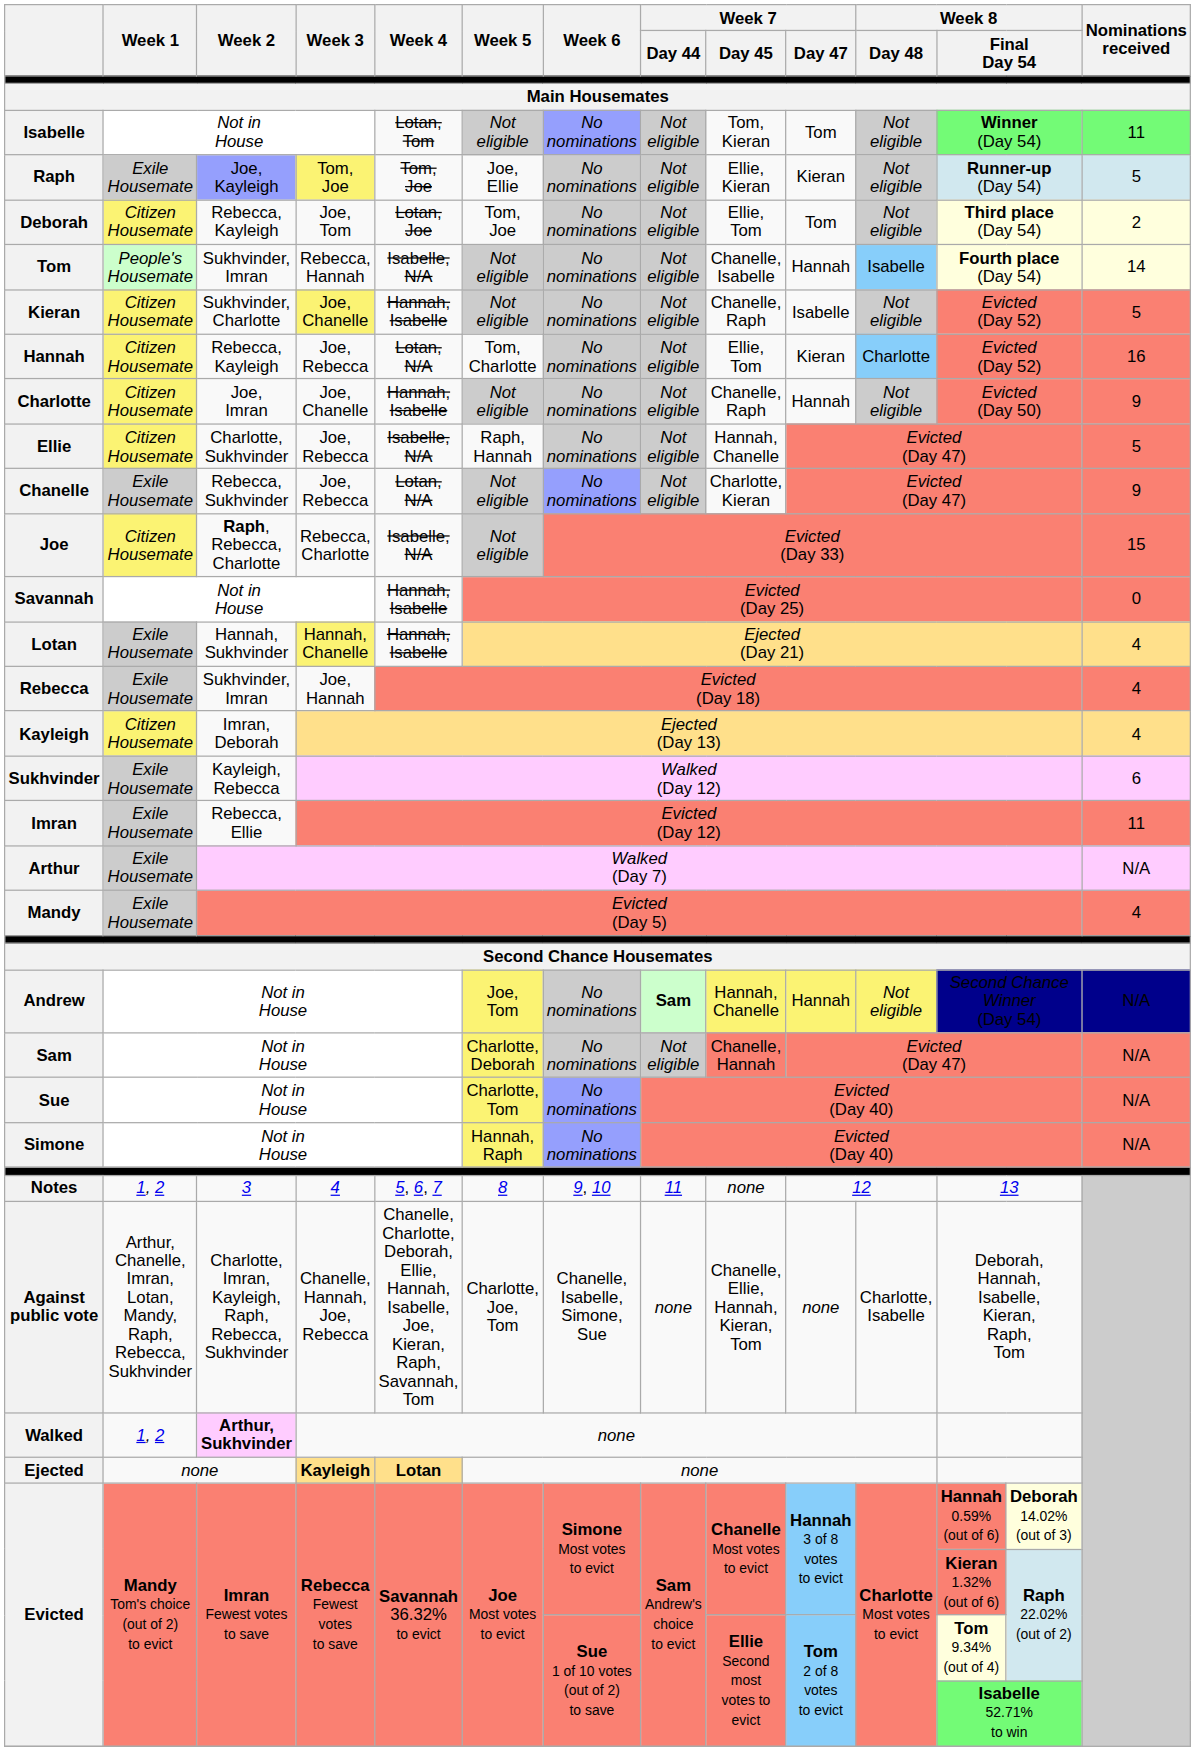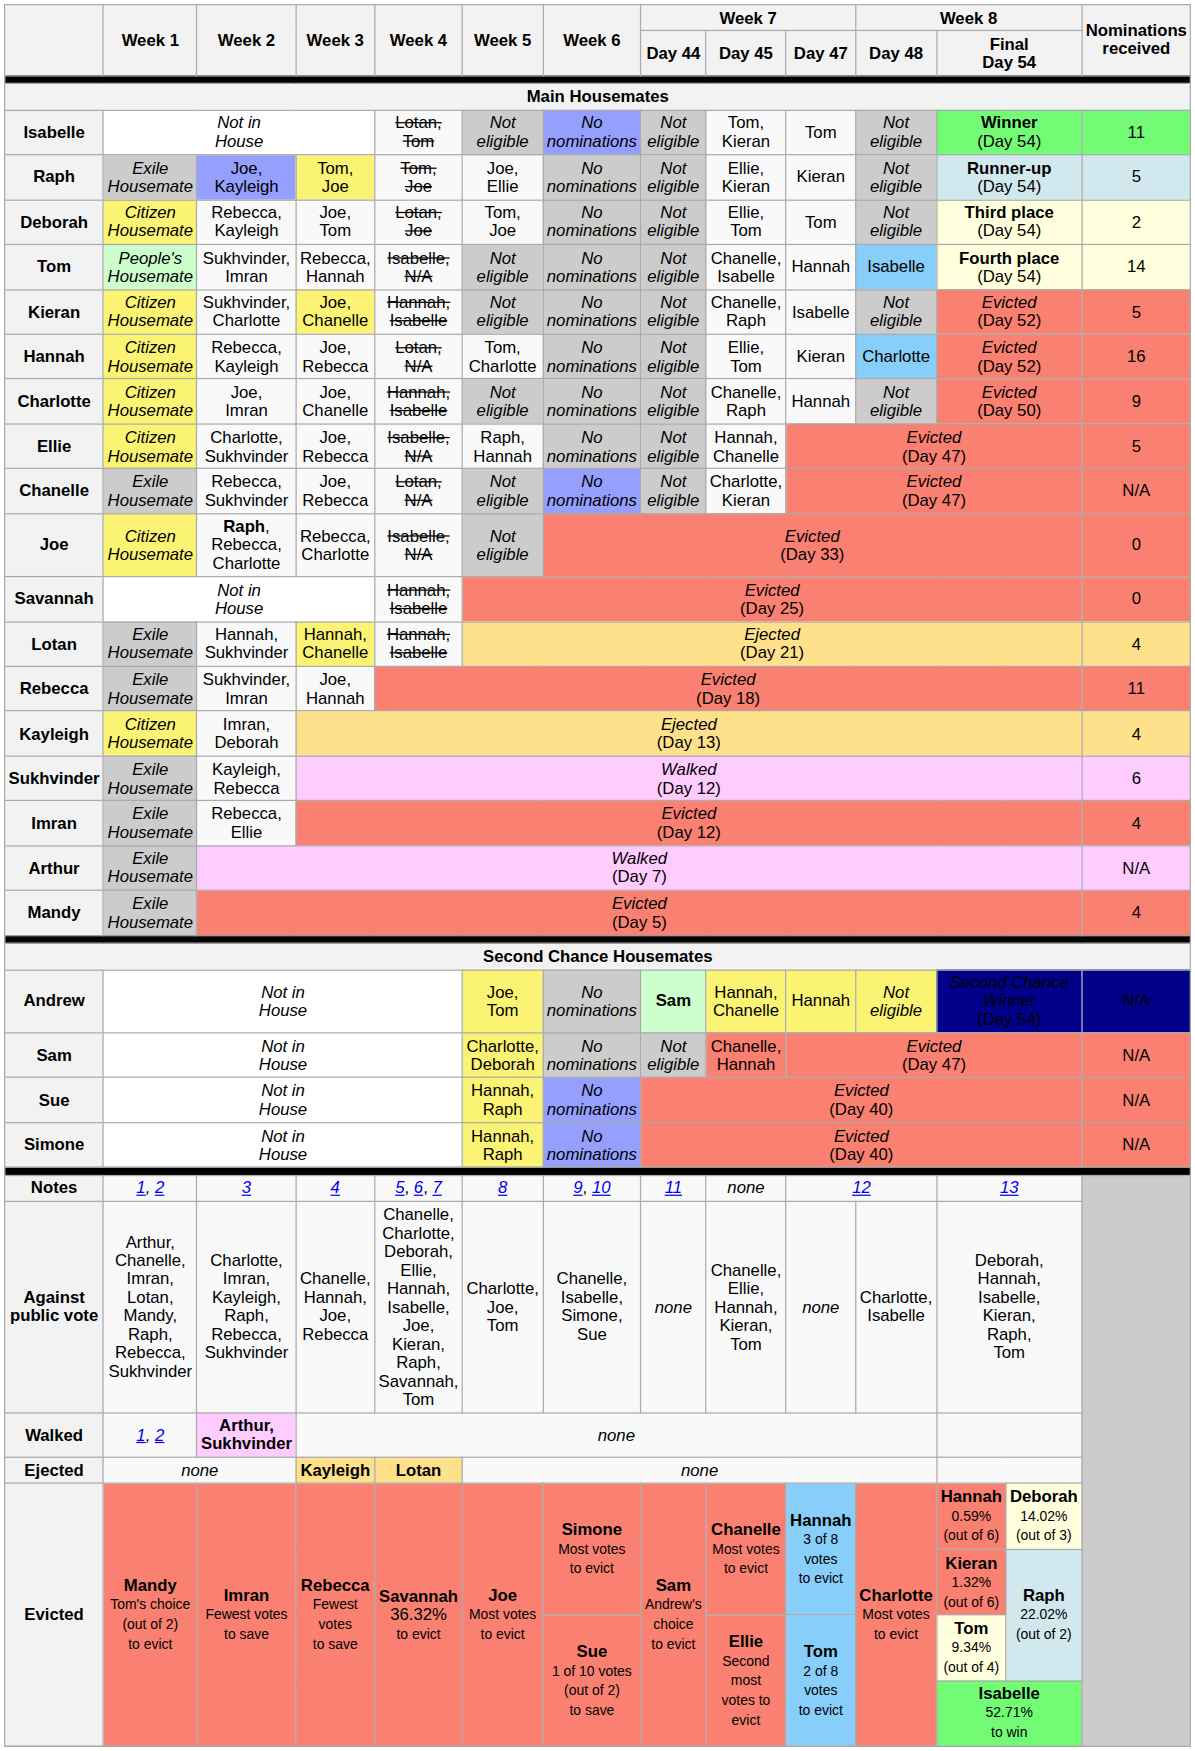Chanelle | Nominations received / Main Housemates: 9 -> N/A
Joe | Nominations received / Main Housemates: 15 -> 0
Rebecca | Nominations received / Main Housemates: 4 -> 11
Imran | Nominations received / Main Housemates: 11 -> 4
Sue | Week 5 / Main Housemates: Charlotte, Tom -> Hannah, Raph
